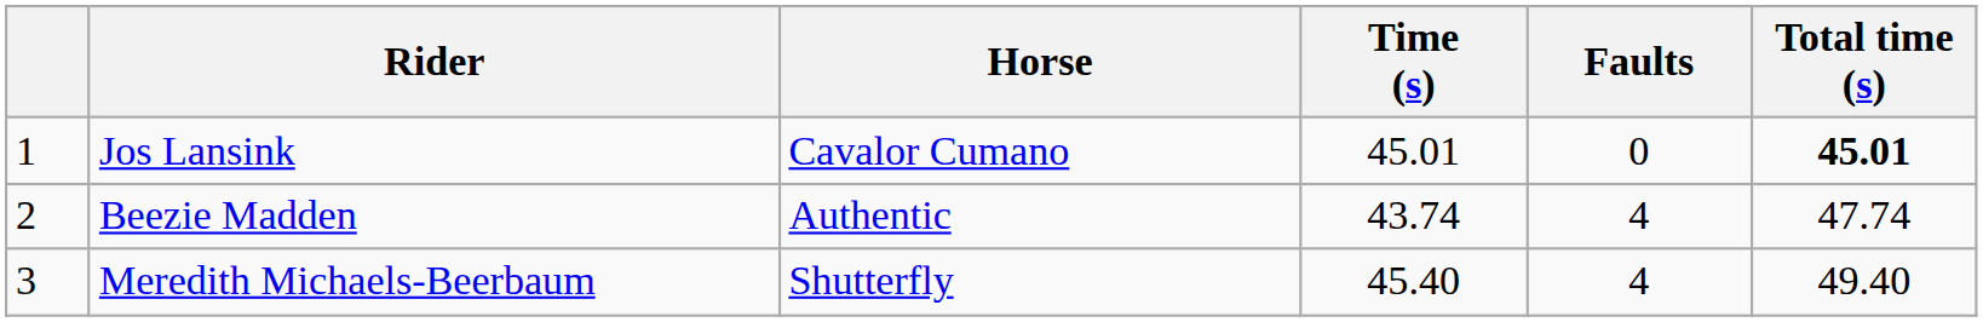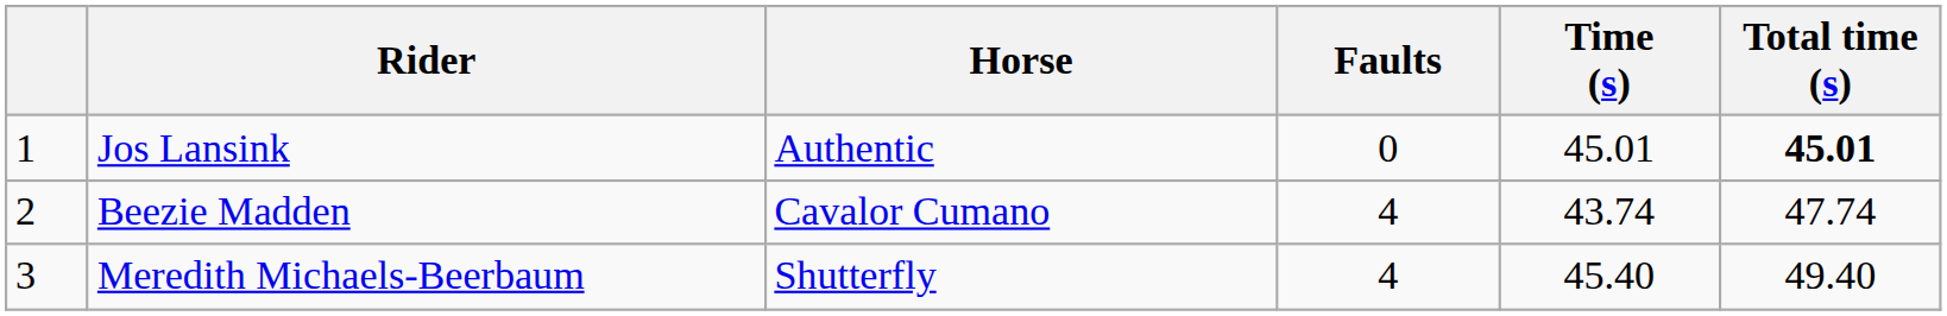columns swapped: Time (s) <-> Faults
Jos Lansink | Horse: Cavalor Cumano -> Authentic
Beezie Madden | Horse: Authentic -> Cavalor Cumano
